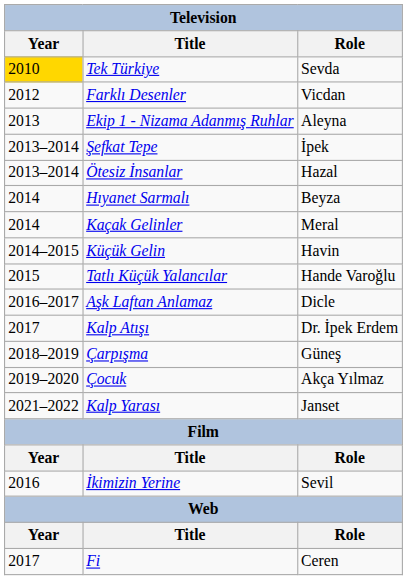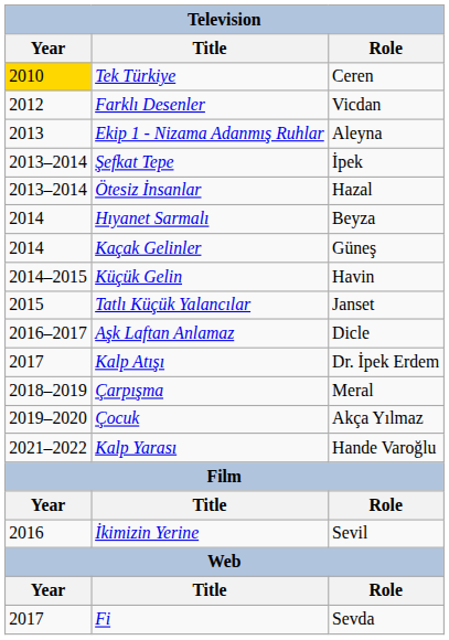Tek Türkiye | Role: Sevda -> Ceren
Kaçak Gelinler | Role: Meral -> Güneş
Tatlı Küçük Yalancılar | Role: Hande Varoğlu -> Janset
Çarpışma | Role: Güneş -> Meral
Kalp Yarası | Role: Janset -> Hande Varoğlu
Fi | Role: Ceren -> Sevda
